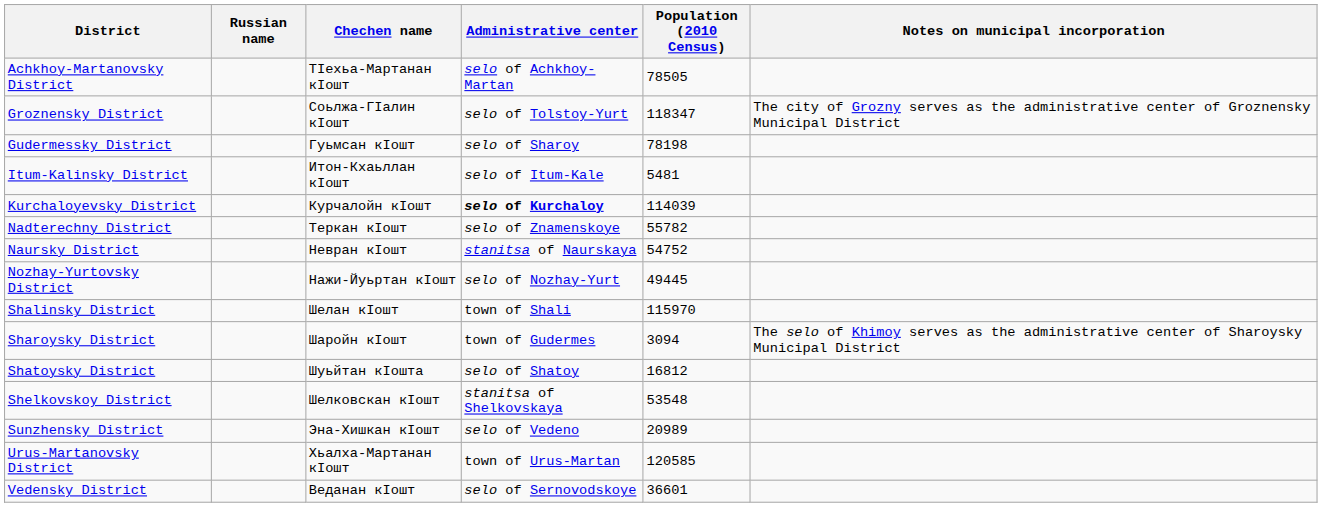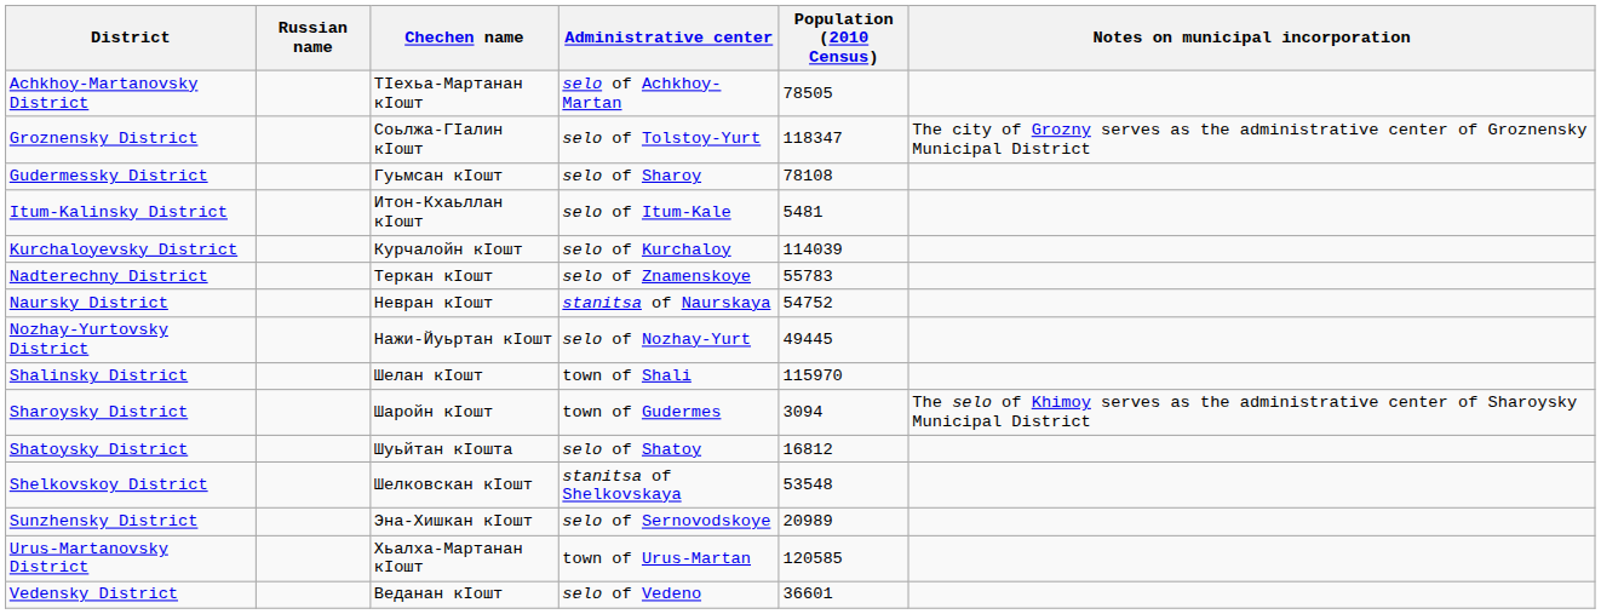Gudermessky District | Population (2010 Census): 78198 -> 78108
Kurchaloyevsky District | Administrative center: bold -> normal
Nadterechny District | Population (2010 Census): 55782 -> 55783
Sunzhensky District | Administrative center: selo of Vedeno -> selo of Sernovodskoye
Vedensky District | Administrative center: selo of Sernovodskoye -> selo of Vedeno
